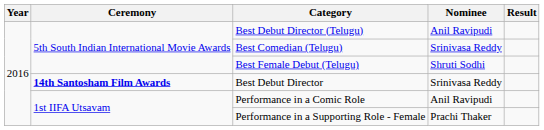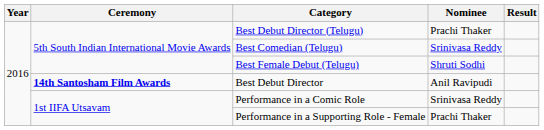Best Debut Director (Telugu) | Nominee: Anil Ravipudi -> Prachi Thaker
Best Debut Director | Nominee: Srinivasa Reddy -> Anil Ravipudi
Performance in a Comic Role | Nominee: Anil Ravipudi -> Srinivasa Reddy
